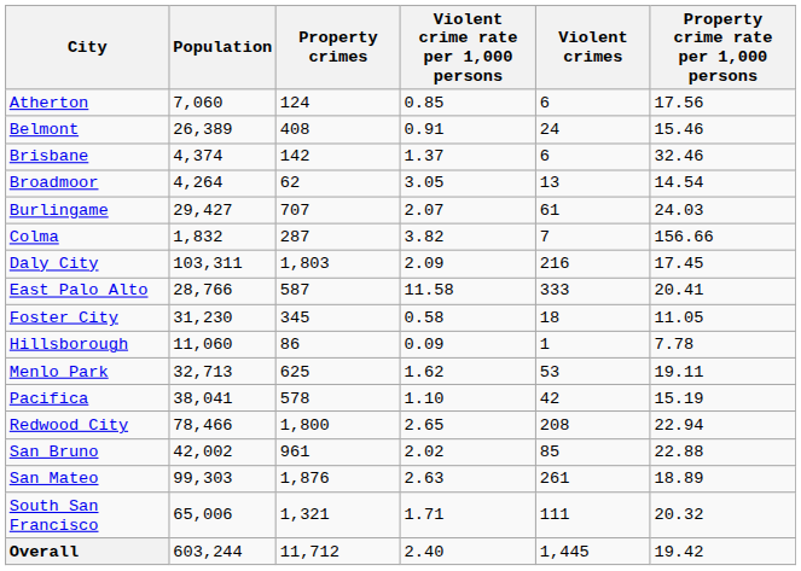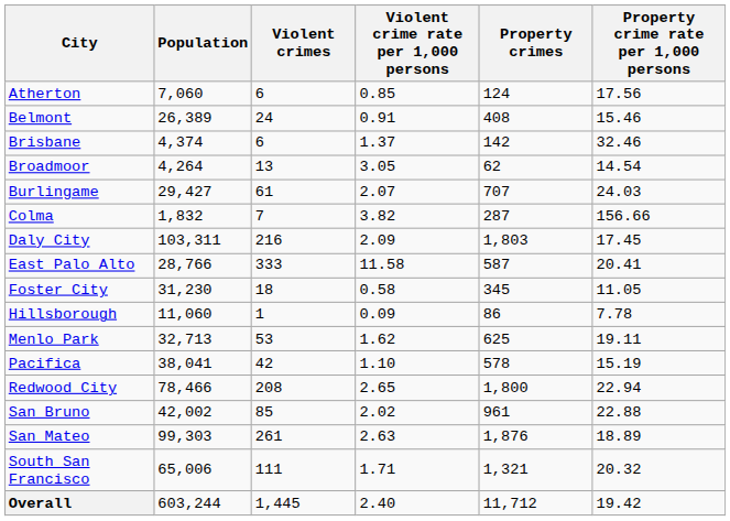columns swapped: Violent crimes <-> Property crimes
